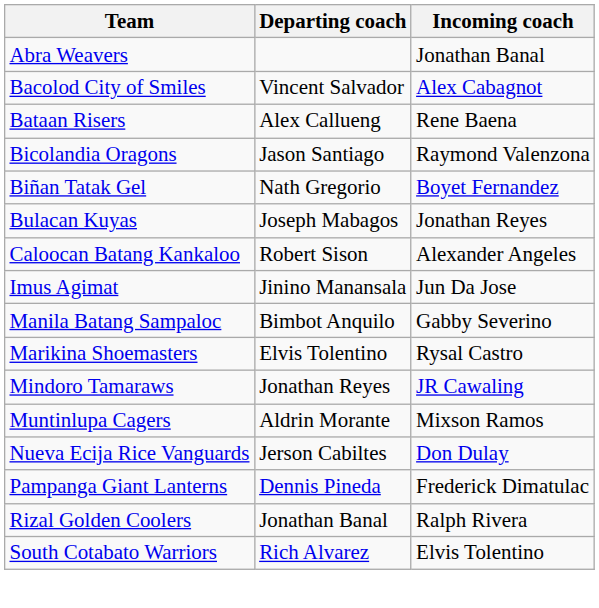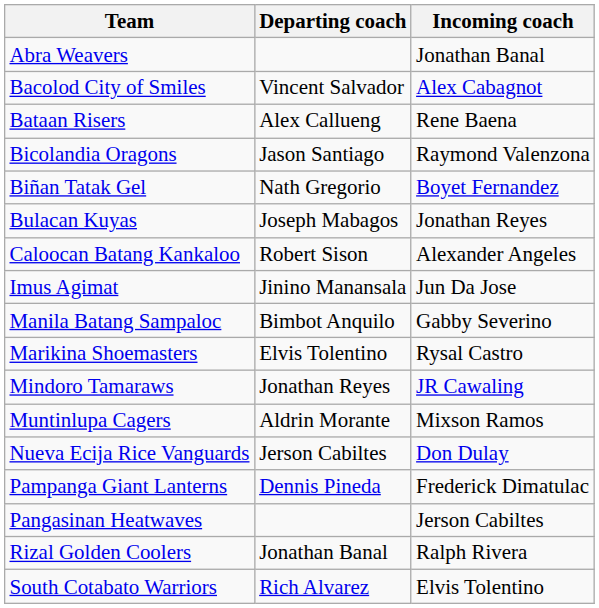+ row: Pangasinan Heatwaves | Jerson Cabiltes
